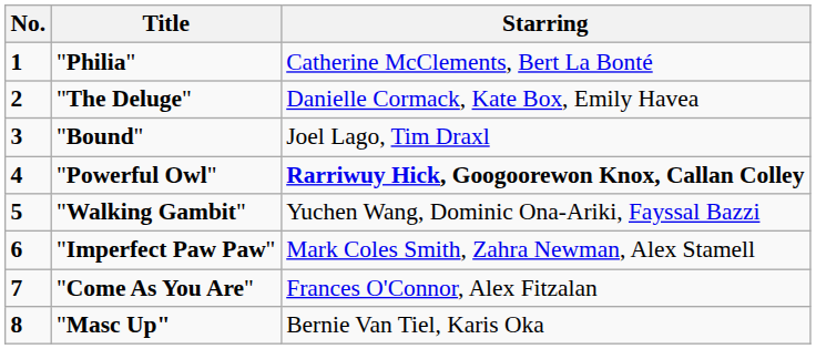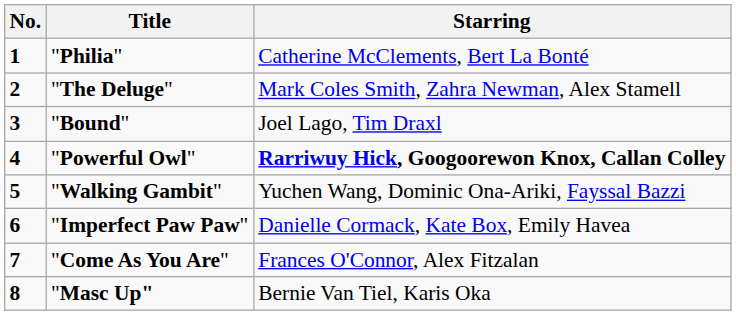"The Deluge" | Starring: Danielle Cormack, Kate Box, Emily Havea -> Mark Coles Smith, Zahra Newman, Alex Stamell
"Imperfect Paw Paw" | Starring: Mark Coles Smith, Zahra Newman, Alex Stamell -> Danielle Cormack, Kate Box, Emily Havea
